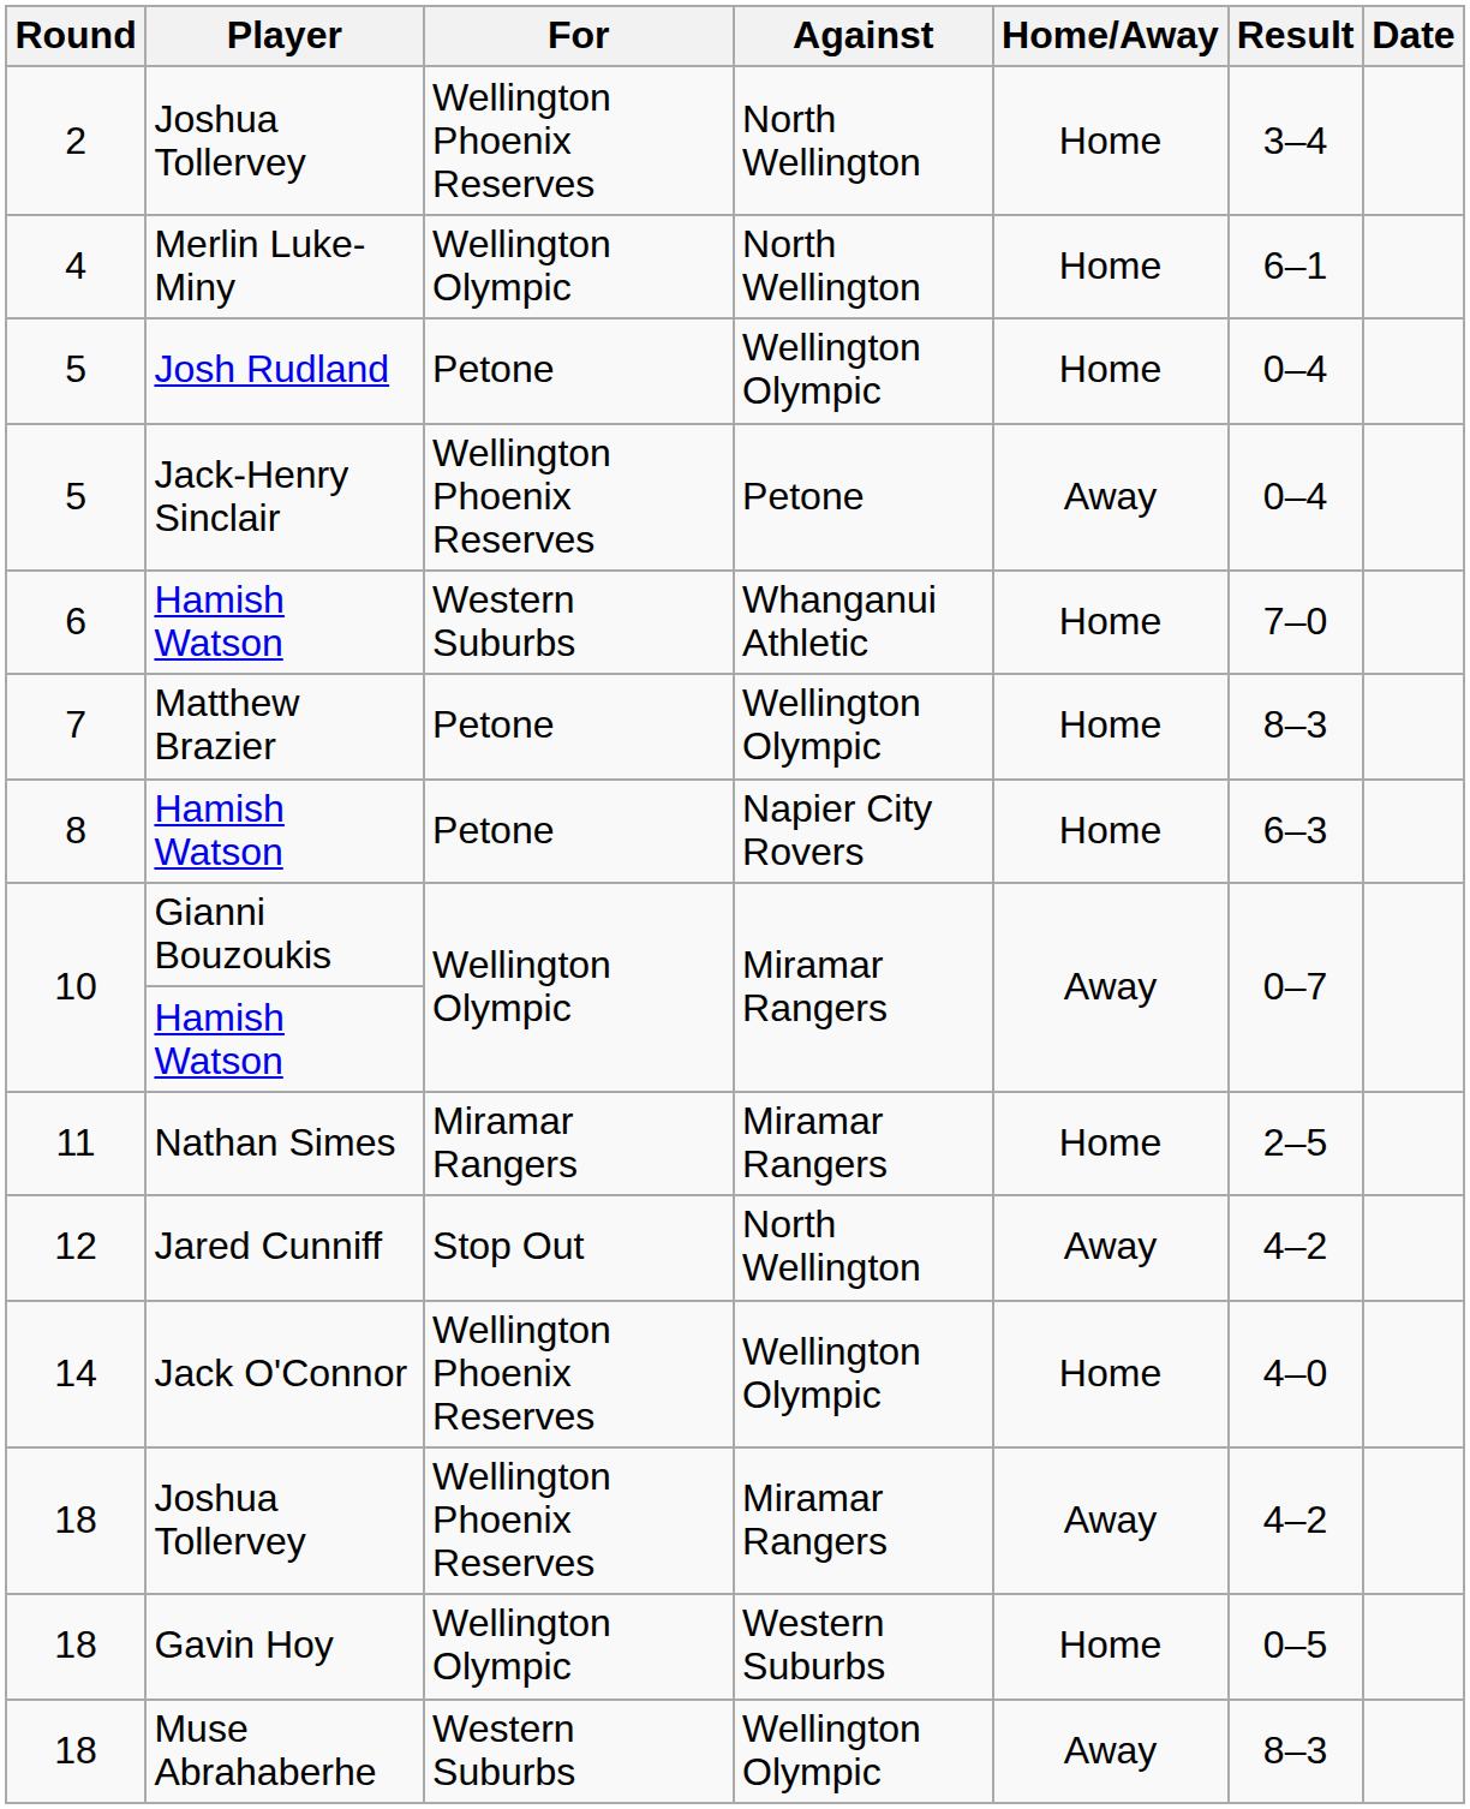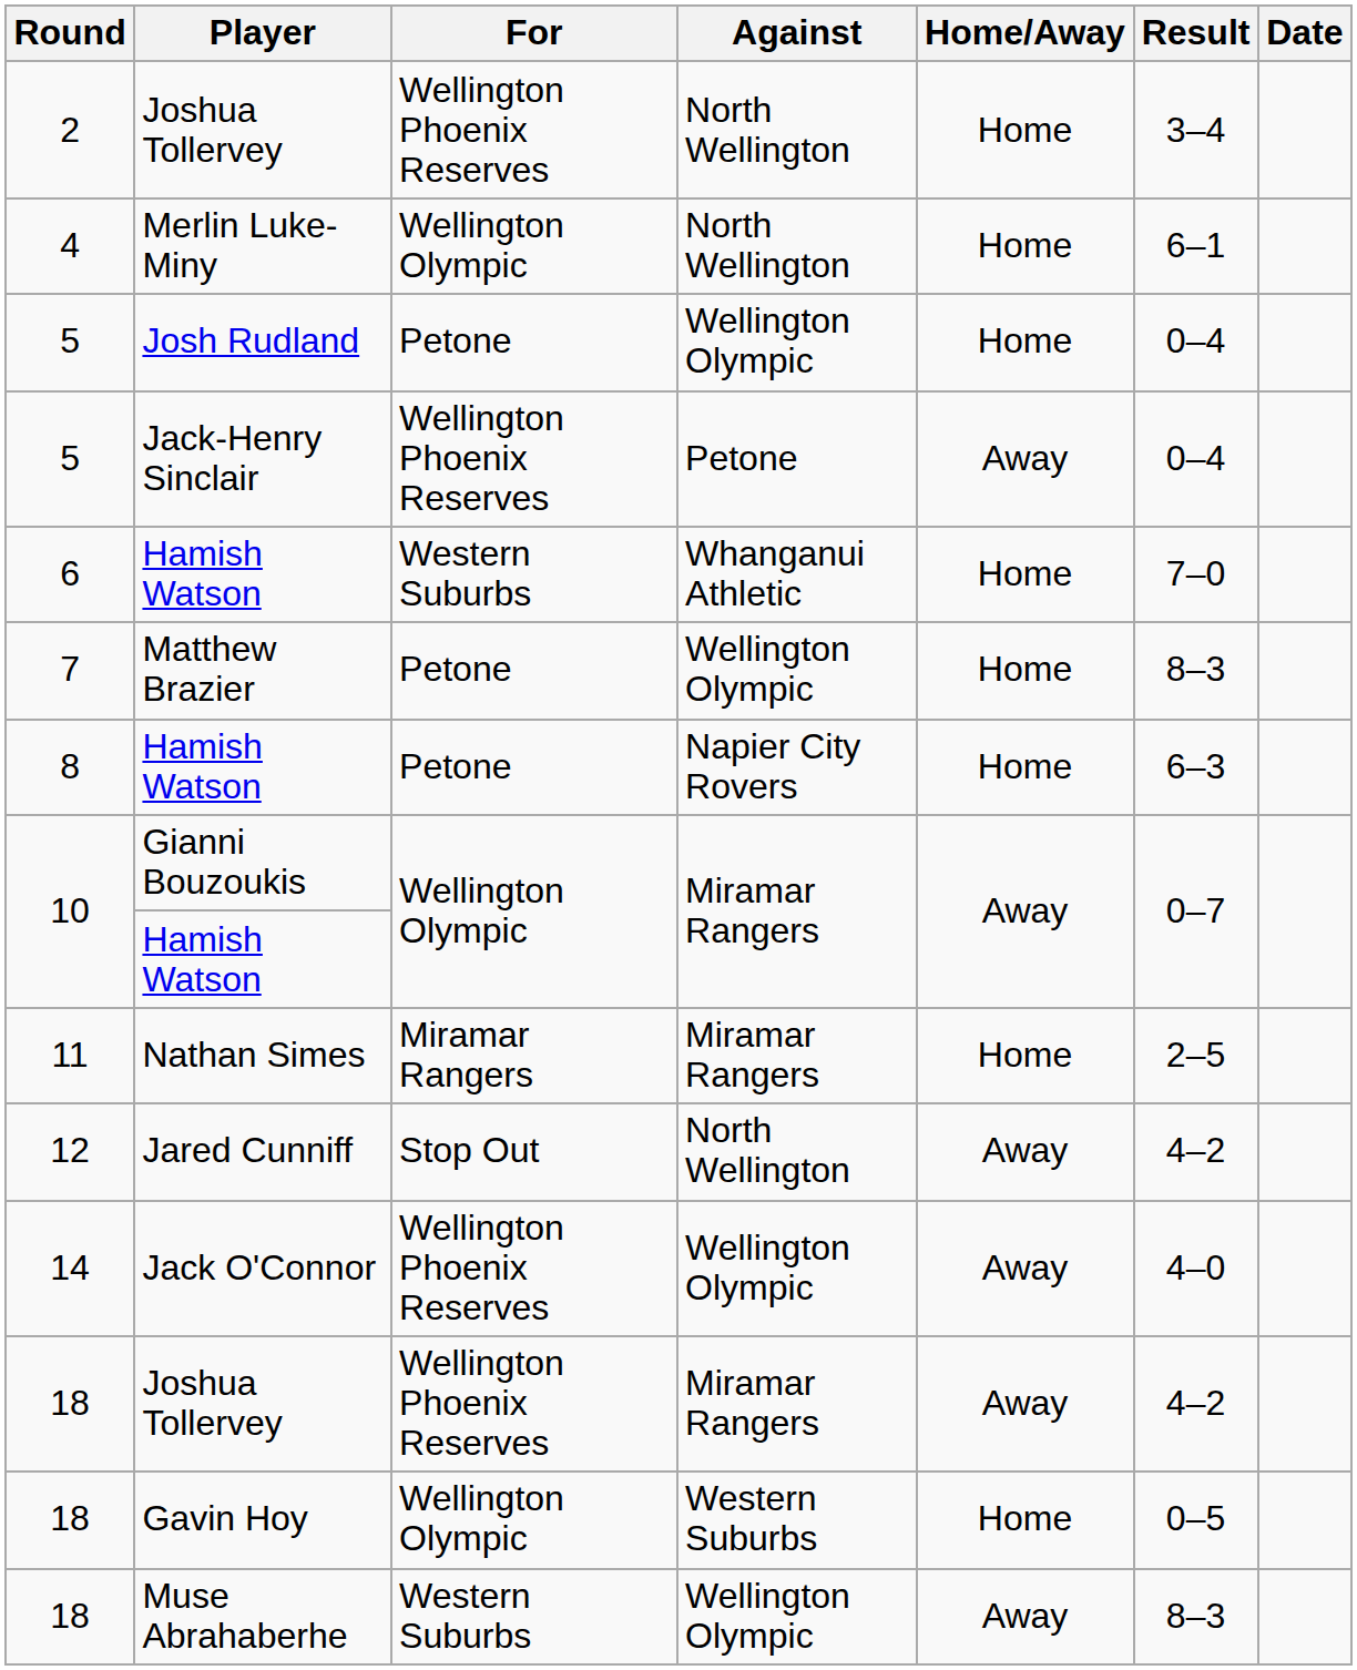Jack O'Connor | Home/Away: Home -> Away
